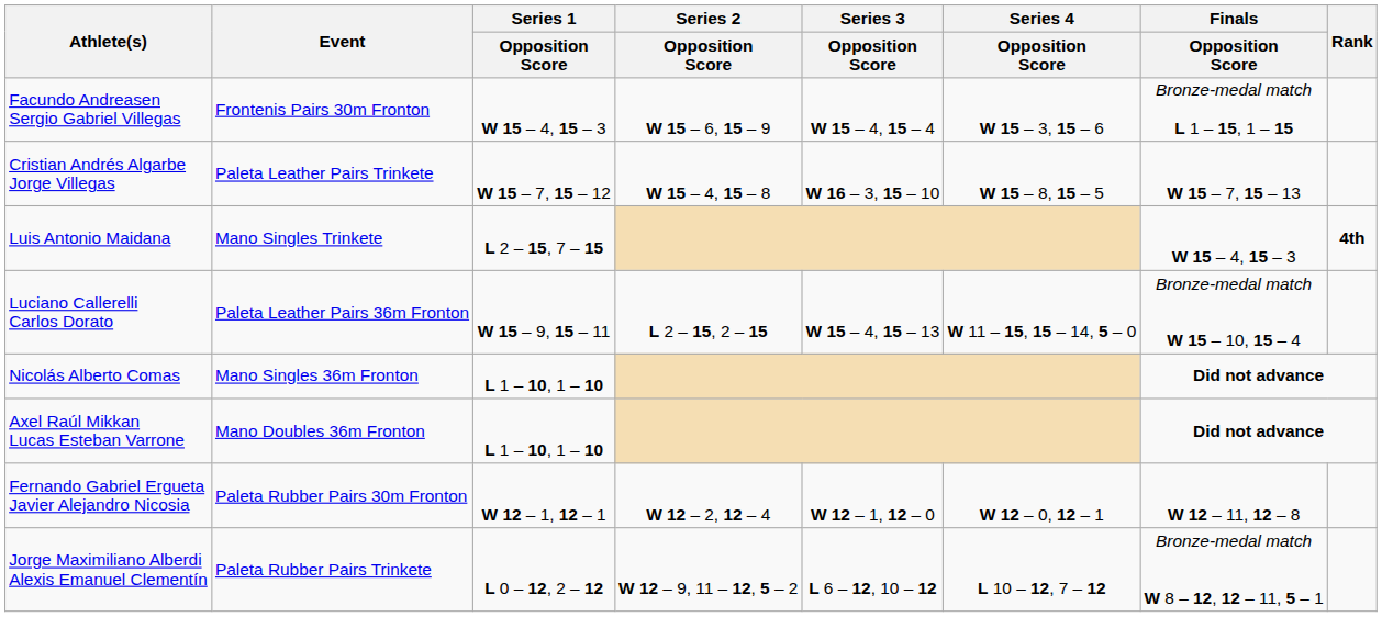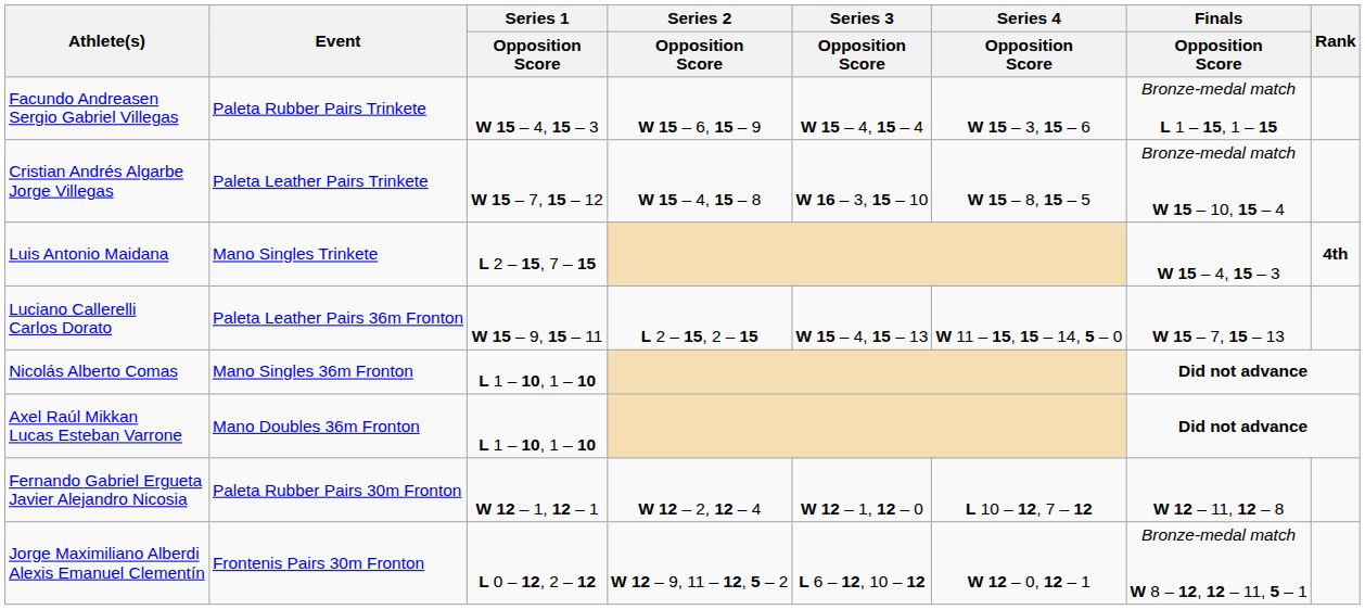Facundo Andreasen Sergio Gabriel Villegas | Event: Frontenis Pairs 30m Fronton -> Paleta Rubber Pairs Trinkete
Cristian Andrés Algarbe Jorge Villegas | Finals / Opposition Score: W 15 – 7, 15 – 13 -> Bronze-medal match W 15 – 10, 15 – 4
Luciano Callerelli Carlos Dorato | Finals / Opposition Score: Bronze-medal match W 15 – 10, 15 – 4 -> W 15 – 7, 15 – 13
Fernando Gabriel Ergueta Javier Alejandro Nicosia | Series 4 / Opposition Score: W 12 – 0, 12 – 1 -> L 10 – 12, 7 – 12
Jorge Maximiliano Alberdi Alexis Emanuel Clementín | Event: Paleta Rubber Pairs Trinkete -> Frontenis Pairs 30m Fronton
Jorge Maximiliano Alberdi Alexis Emanuel Clementín | Series 4 / Opposition Score: L 10 – 12, 7 – 12 -> W 12 – 0, 12 – 1
